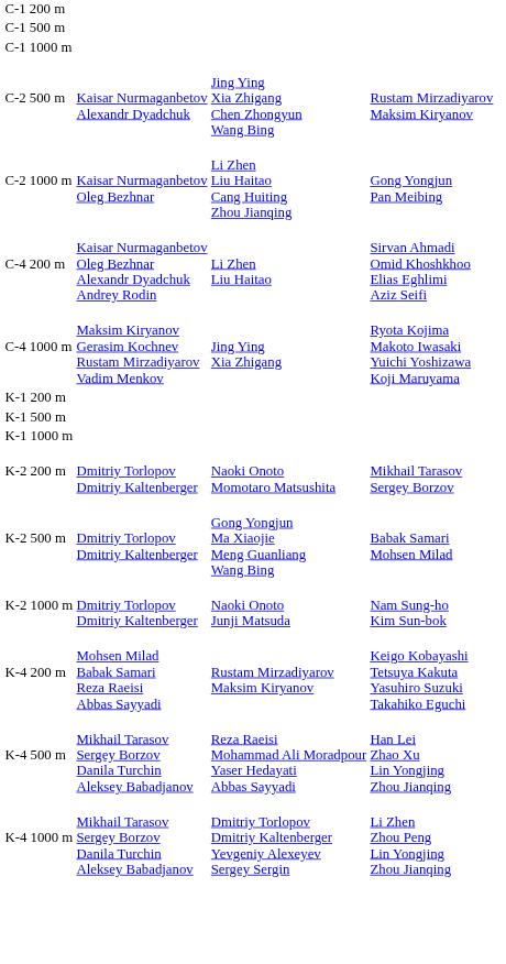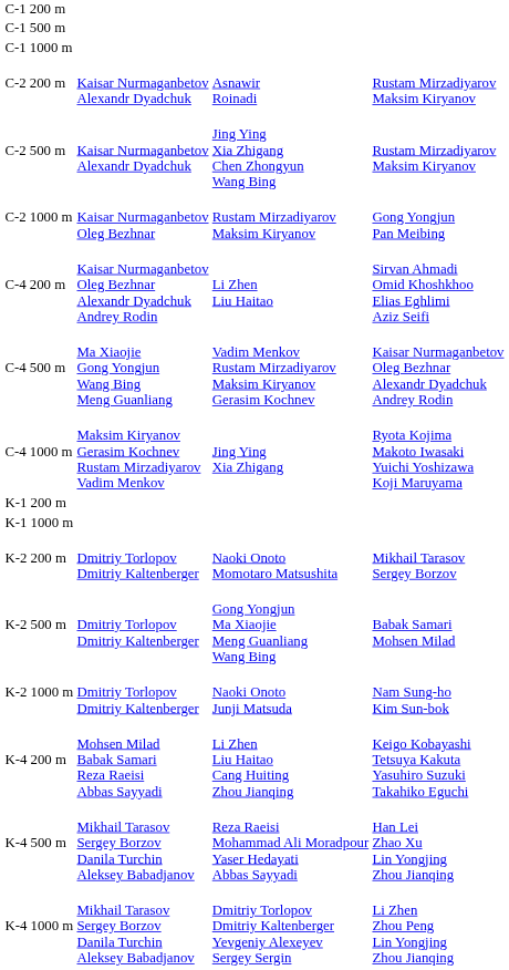+ row: C-2 200 m | Kaisar Nurmaganbetov Alexandr Dyadchuk | Asnawir Roinadi | Rustam Mirzadiyarov Maksim Kiryanov
C-2 1000 m | column 3: Li Zhen Liu Haitao Cang Huiting Zhou Jianqing -> Rustam Mirzadiyarov Maksim Kiryanov
+ row: C-4 500 m | Ma Xiaojie Gong Yongjun Wang Bing Meng Guanliang | Vadim Menkov Rustam Mirzadiyarov Maksim Kiryanov Gerasim Kochnev | Kaisar Nurmaganbetov Oleg Bezhnar Alexandr Dyadchuk Andrey Rodin
- row: K-1 500 m
K-4 200 m | column 3: Rustam Mirzadiyarov Maksim Kiryanov -> Li Zhen Liu Haitao Cang Huiting Zhou Jianqing
